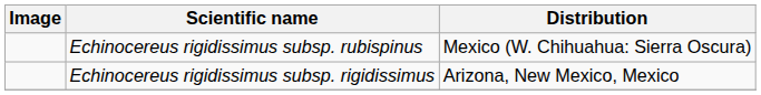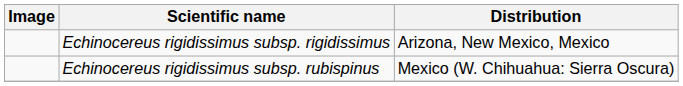rows swapped: Echinocereus rigidissimus subsp. rigidissimus <-> Echinocereus rigidissimus subsp. rubispinus
